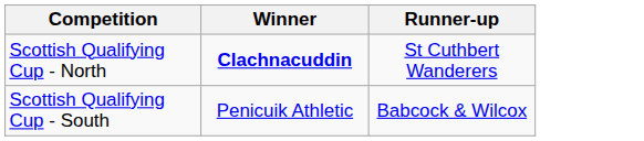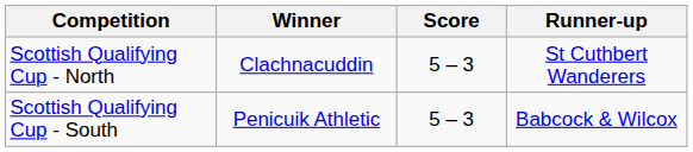+ column: Score | 5 – 3 | 5 – 3
Scottish Qualifying Cup - North | Winner: bold -> normal
